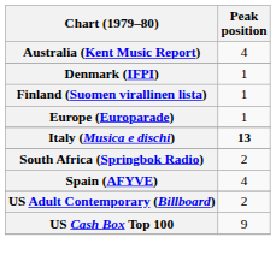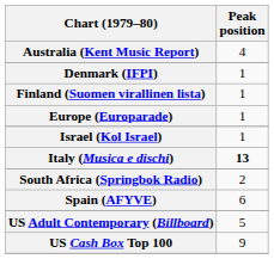+ row: Israel (Kol Israel) | 1
Spain (AFYVE) | Peak position: 4 -> 6
US Adult Contemporary (Billboard) | Peak position: 2 -> 5
